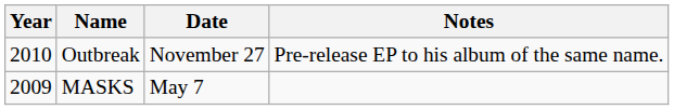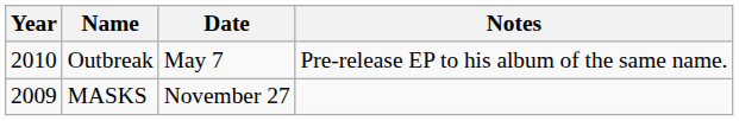Outbreak | Date: November 27 -> May 7
MASKS | Date: May 7 -> November 27
